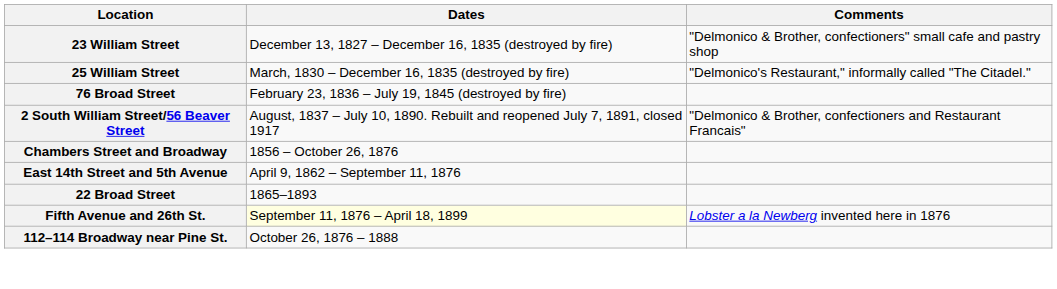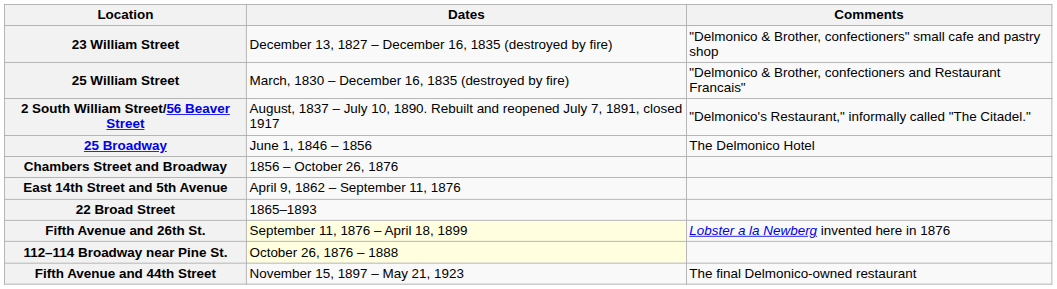25 William Street | Comments: "Delmonico's Restaurant," informally called "The Citadel." -> "Delmonico & Brother, confectioners and Restaurant Francais"
- row: 76 Broad Street | February 23, 1836 – July 19, 1845 (destroyed by fire)
2 South William Street/56 Beaver Street | Comments: "Delmonico & Brother, confectioners and Restaurant Francais" -> "Delmonico's Restaurant," informally called "The Citadel."
+ row: 25 Broadway | June 1, 1846 – 1856 | The Delmonico Hotel
112–114 Broadway near Pine St. | Dates: no background -> lightyellow background
+ row: Fifth Avenue and 44th Street | November 15, 1897 – May 21, 1923 | The final Delmonico-owned restaurant
